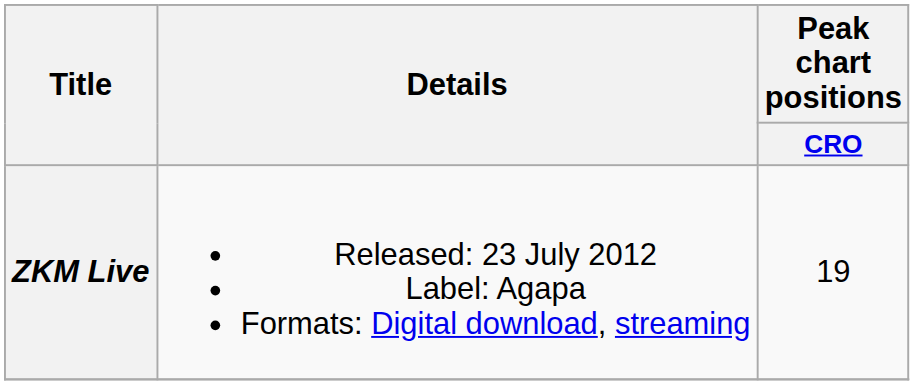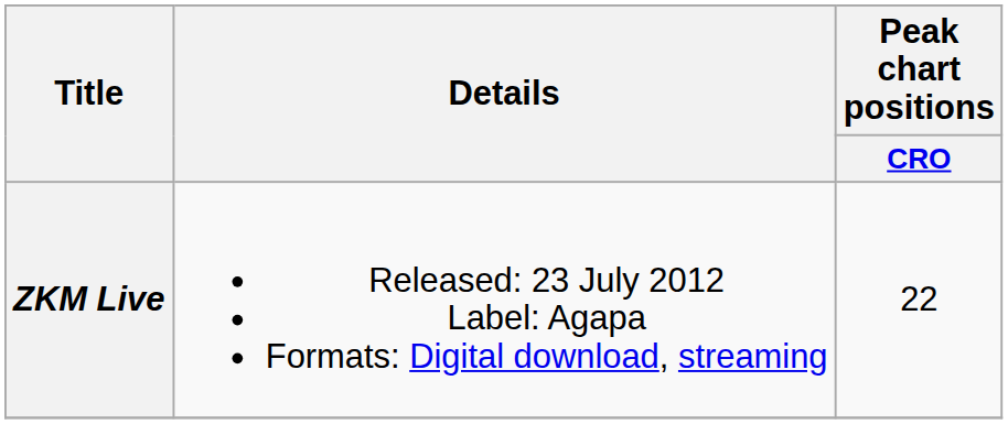ZKM Live | Peak chart positions / CRO: 19 -> 22
